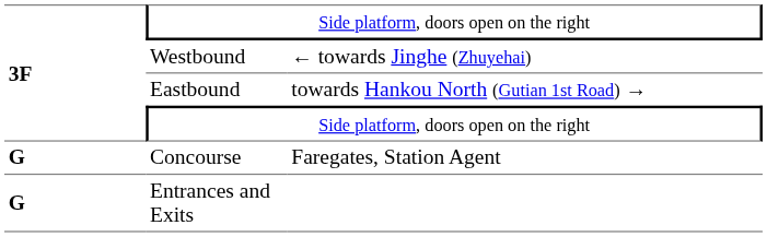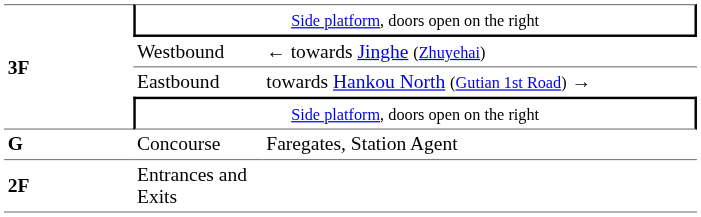Entrances and Exits | column 1: G -> 2F
